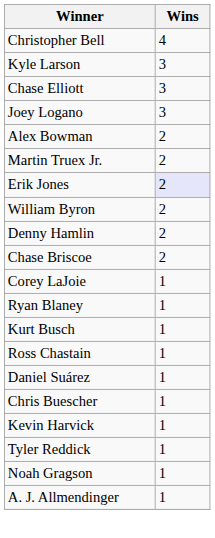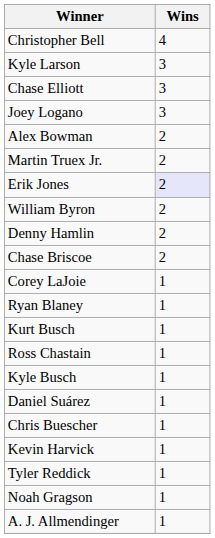+ row: Kyle Busch | 1
